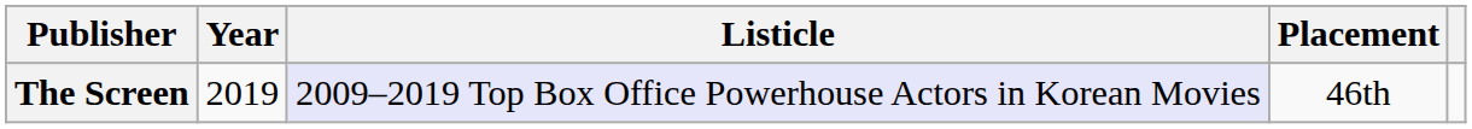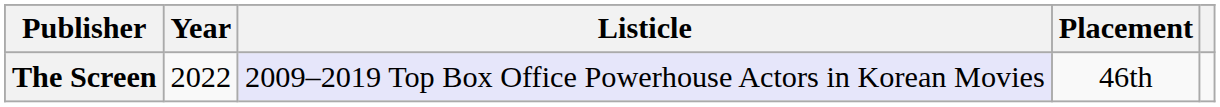The Screen | Year: 2019 -> 2022
